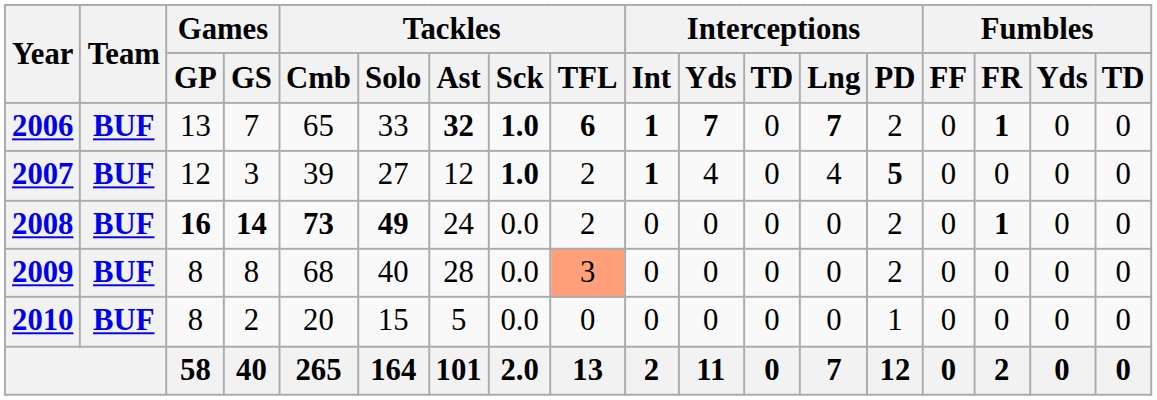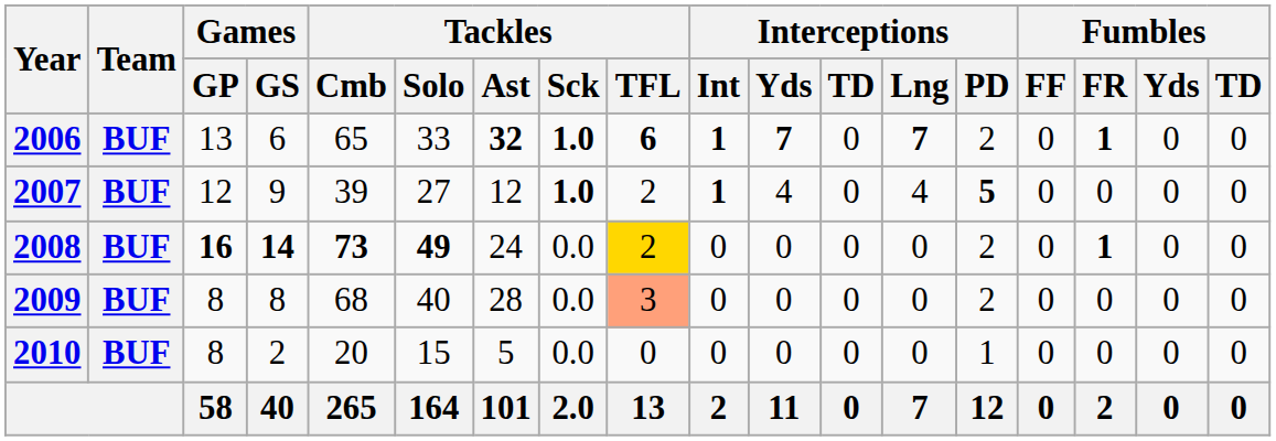2006 | Games / GS: 7 -> 6
2007 | Games / GS: 3 -> 9
2008 | Tackles / TFL: no background -> gold background
